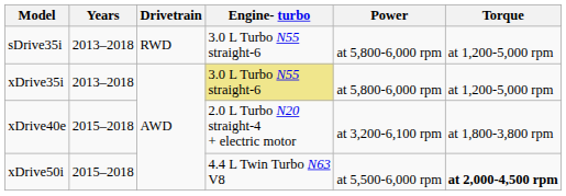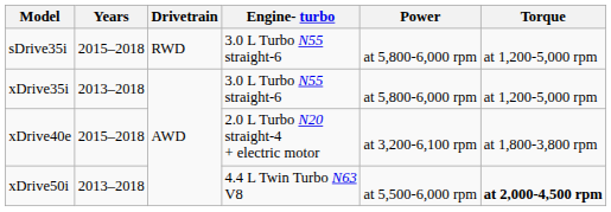sDrive35i | Years: 2013–2018 -> 2015–2018
xDrive35i | Engine- turbo: khaki background -> no background
xDrive50i | Years: 2015–2018 -> 2013–2018
